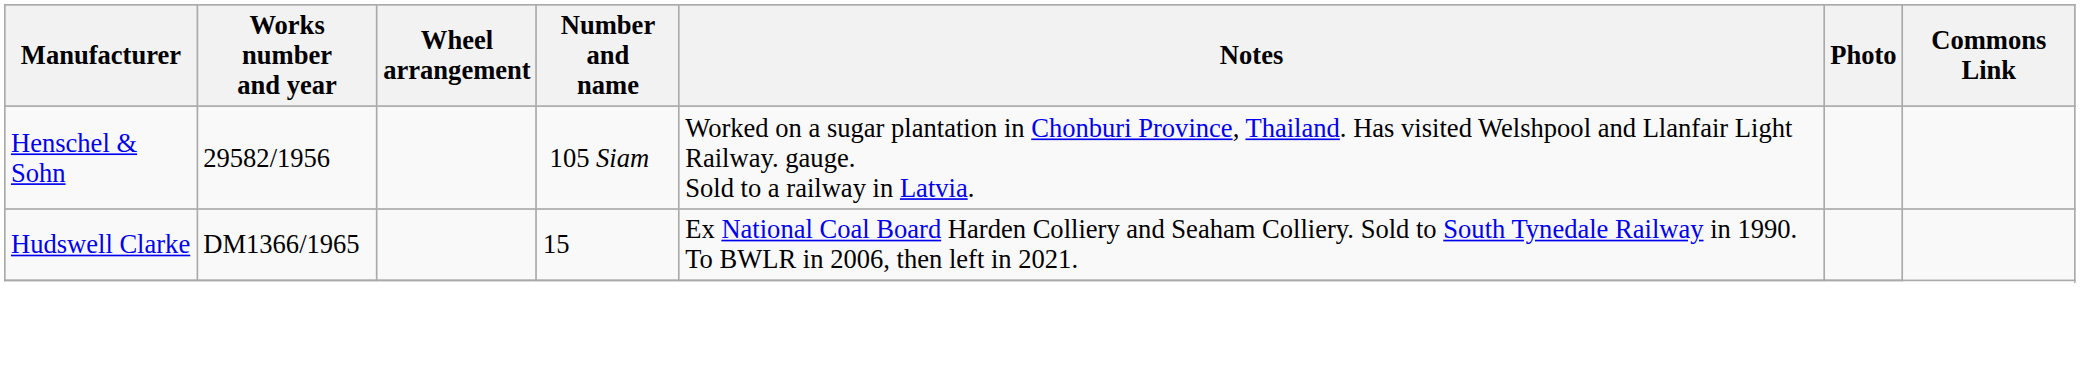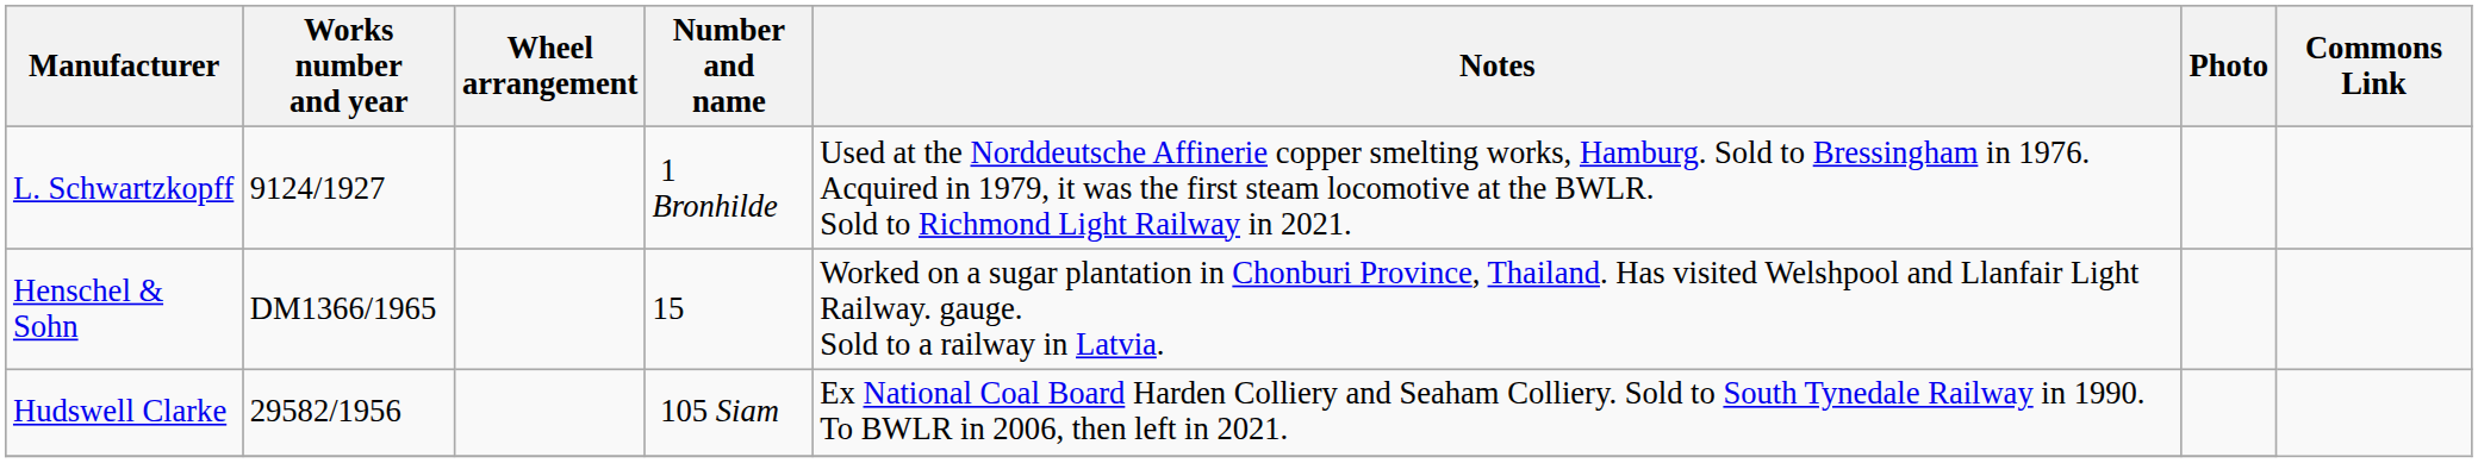+ row: L. Schwartzkopff | 9124/1927 | 1 Bronhilde | Used at the Norddeutsche Affinerie copper smelting works, Hamburg. Sold to Bressingham in 1976. Acquired in 1979, it was the first steam locomotive at the BWLR. Sold to Richmond Light Railway in 2021.
Henschel & Sohn | Works number and year: 29582/1956 -> DM1366/1965
Henschel & Sohn | Number and name: 105 Siam -> 15
Hudswell Clarke | Works number and year: DM1366/1965 -> 29582/1956
Hudswell Clarke | Number and name: 15 -> 105 Siam
